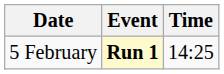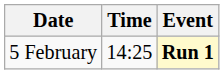columns swapped: Time <-> Event
